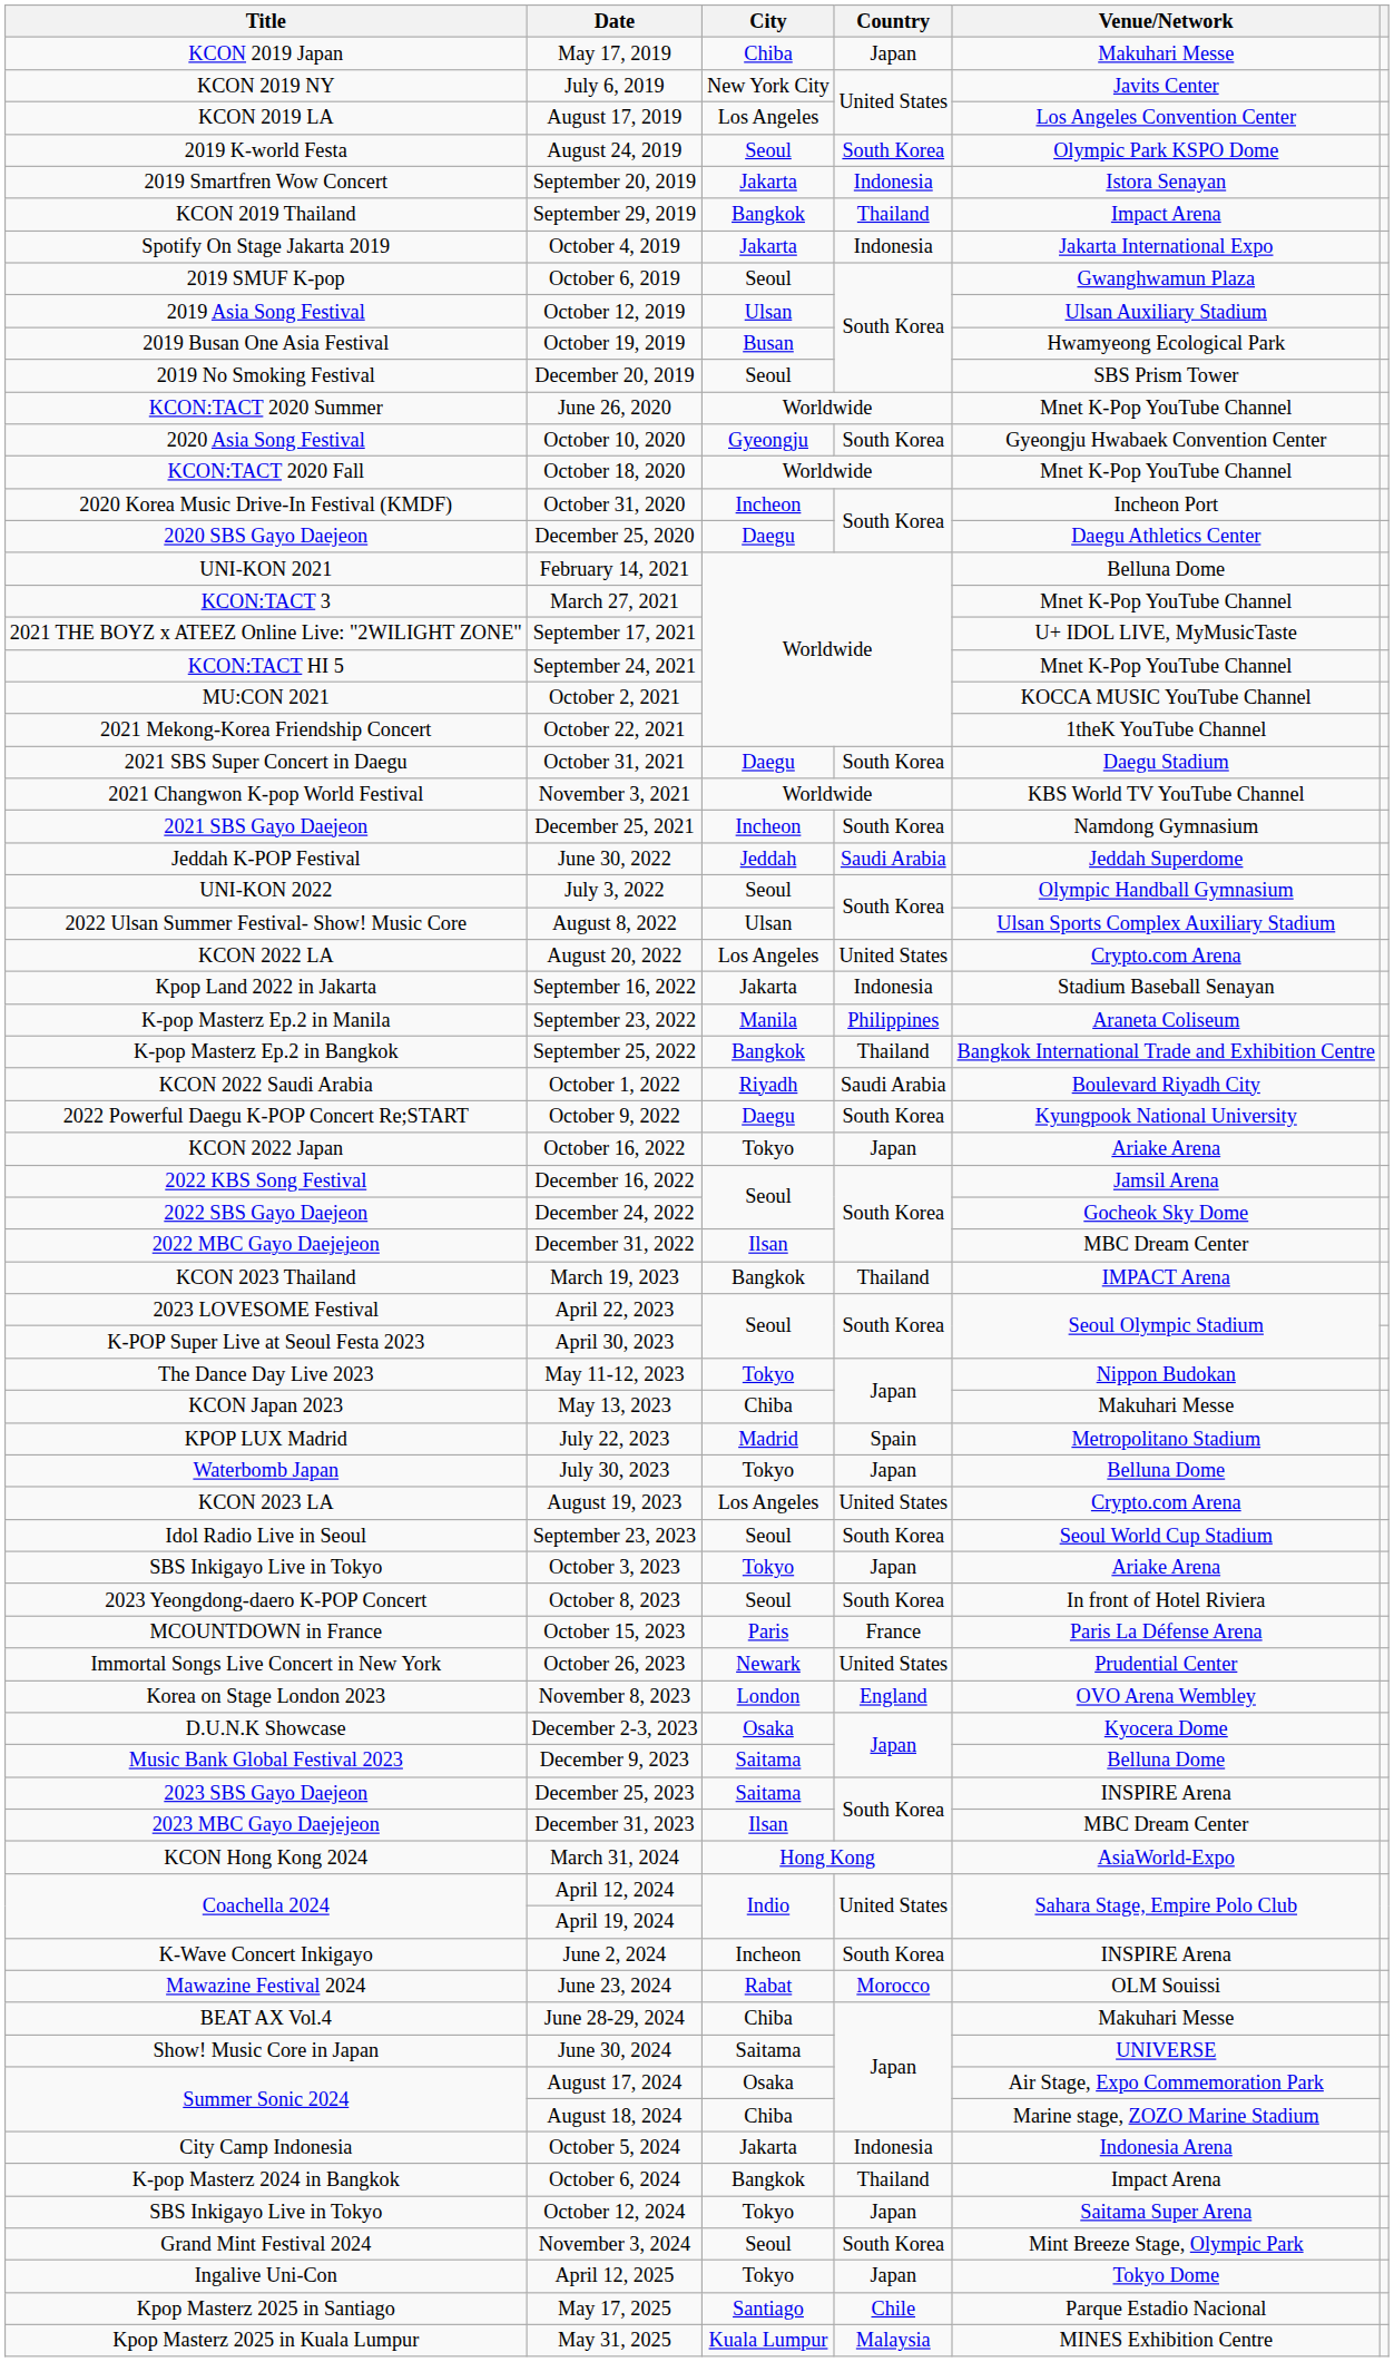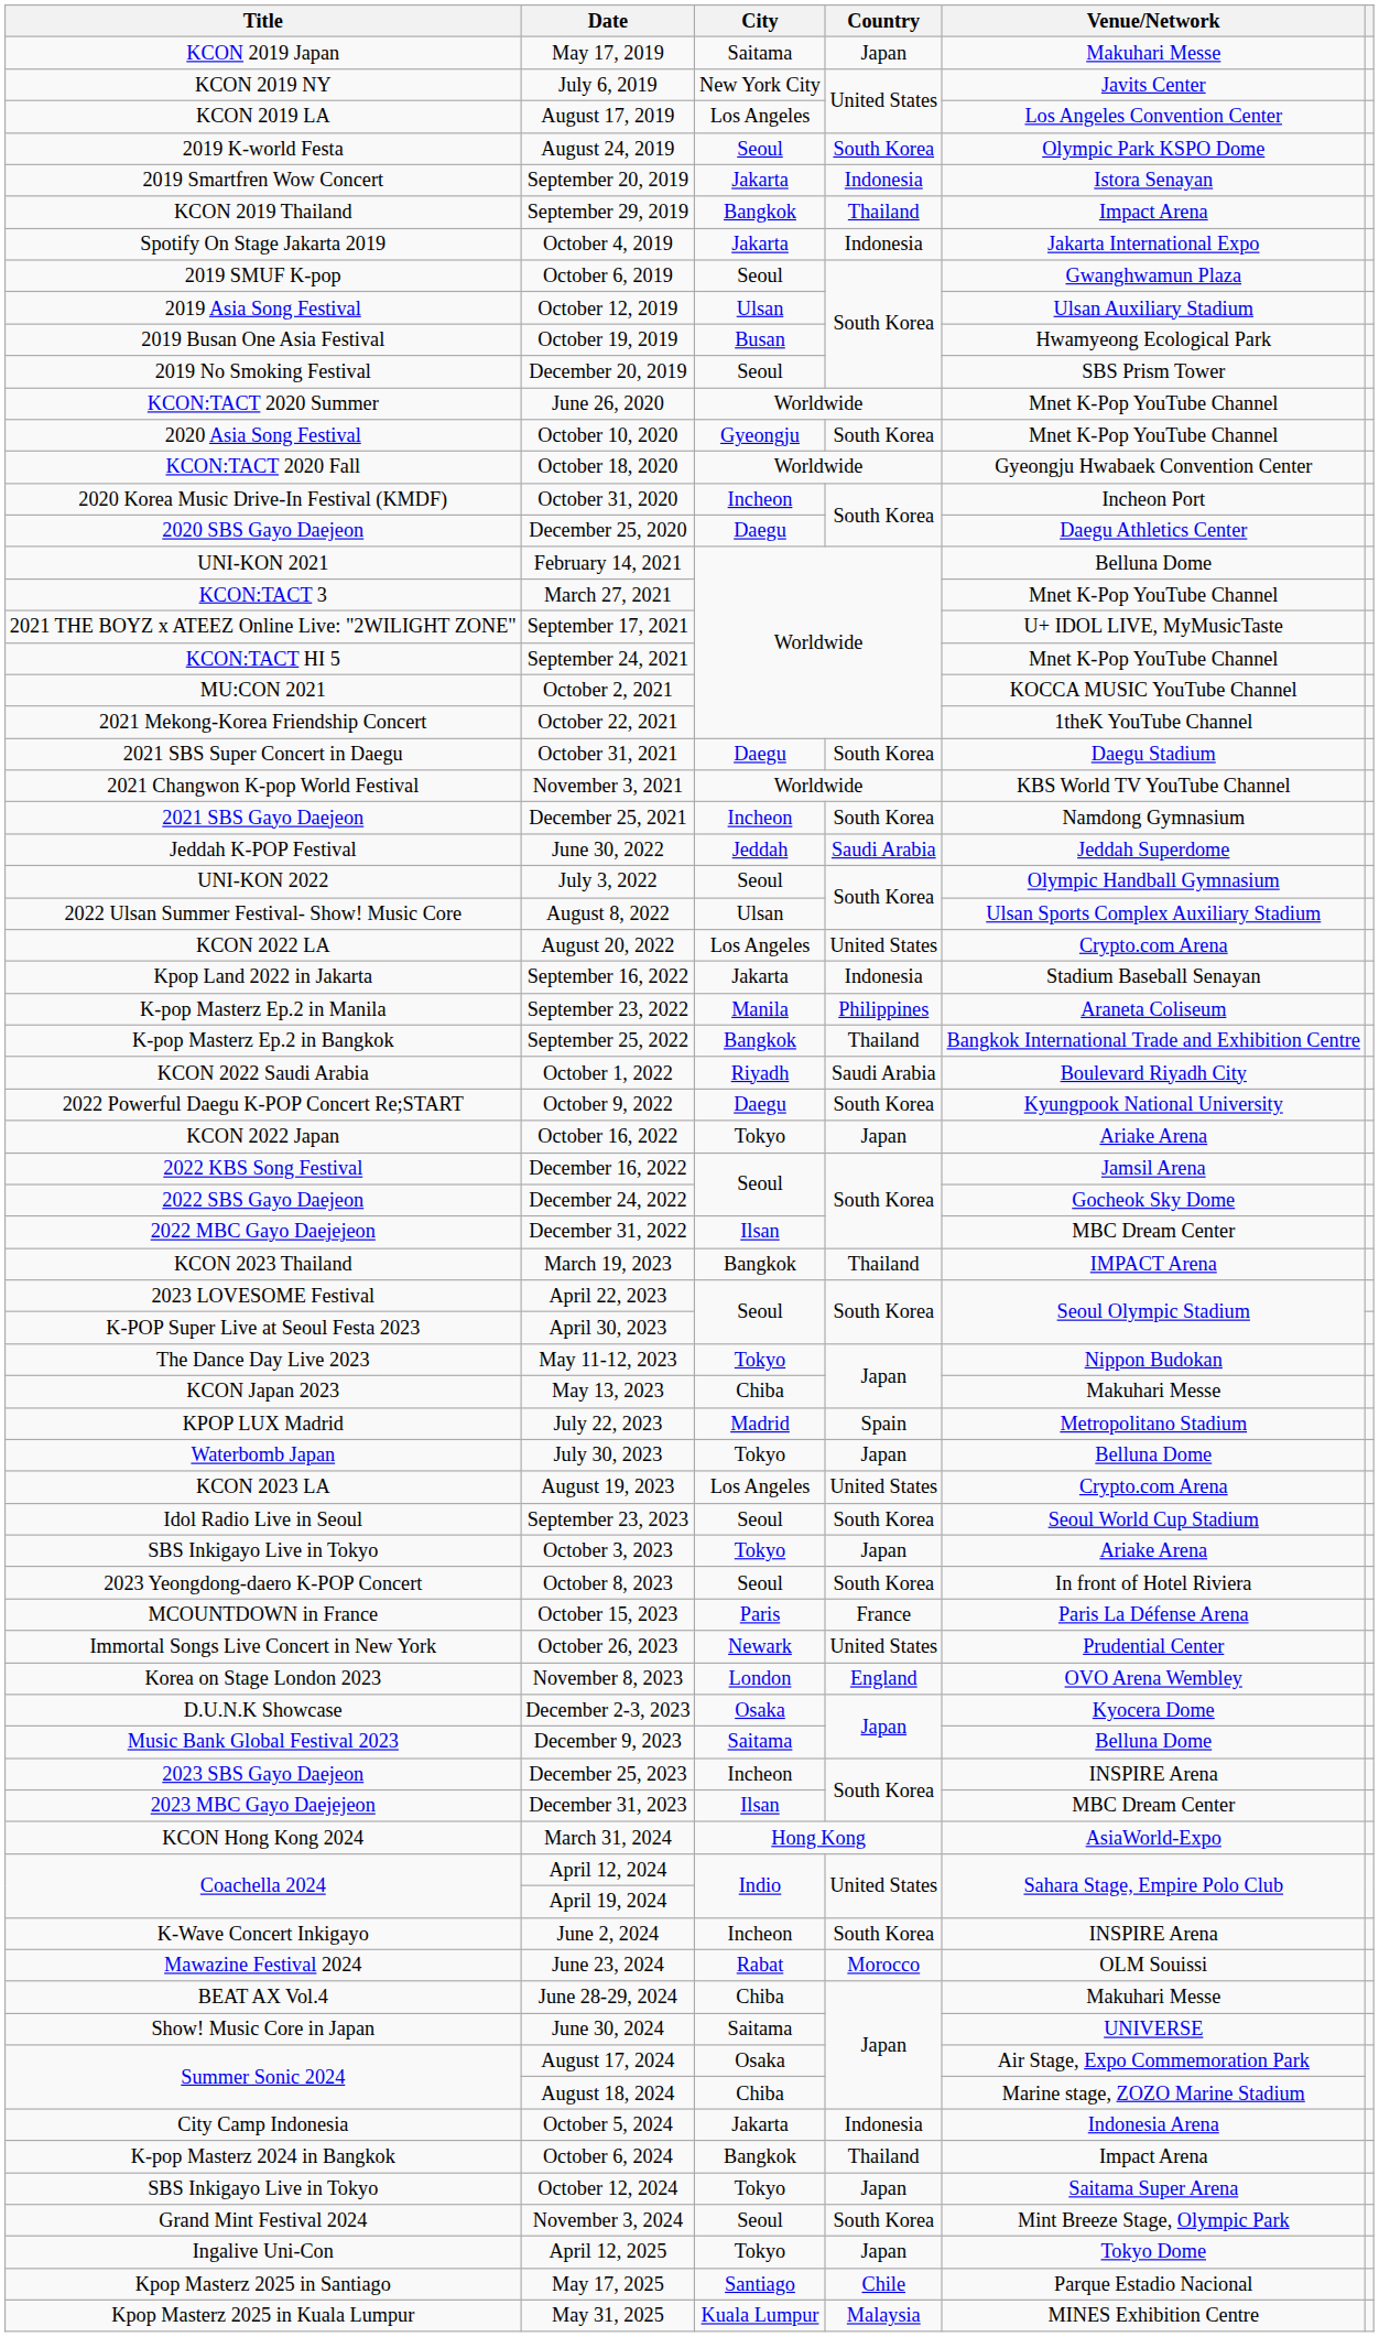May 17, 2019 | City: Chiba -> Saitama
October 10, 2020 | Venue/Network: Gyeongju Hwabaek Convention Center -> Mnet K-Pop YouTube Channel
October 18, 2020 | Venue/Network: Mnet K-Pop YouTube Channel -> Gyeongju Hwabaek Convention Center
December 25, 2023 | City: Saitama -> Incheon
